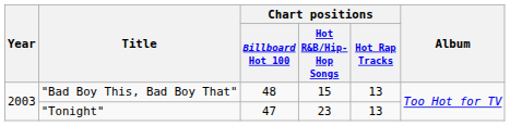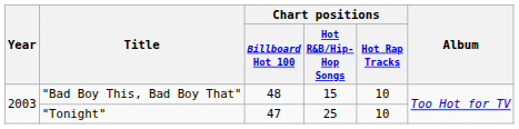"Bad Boy This, Bad Boy That" | Chart positions / Hot Rap Tracks: 13 -> 10
"Tonight" | Chart positions / Hot R&B/Hip-Hop Songs: 23 -> 25
"Tonight" | Chart positions / Hot Rap Tracks: 13 -> 10
